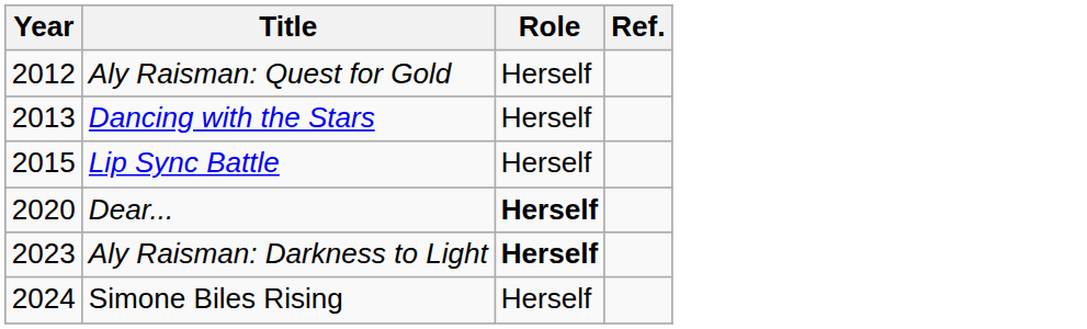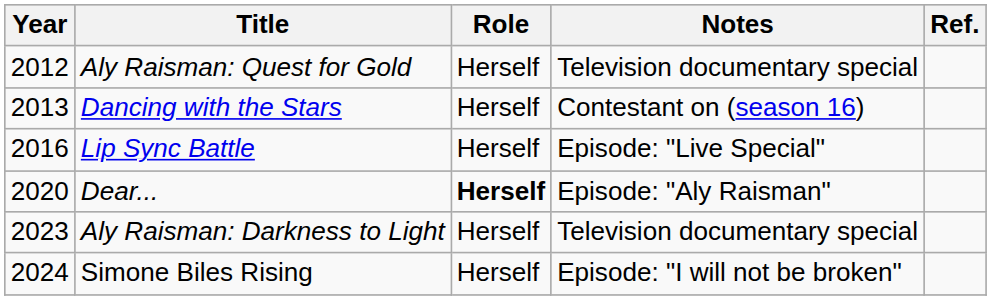+ column: Notes | Television documentary special | Contestant on (season 16) | Episode: "Live Special" | Episode: "Aly Raisman" | Television documentary special | Episode: "I will not be broken"
Lip Sync Battle | Year: 2015 -> 2016
Aly Raisman: Darkness to Light | Role: bold -> normal
